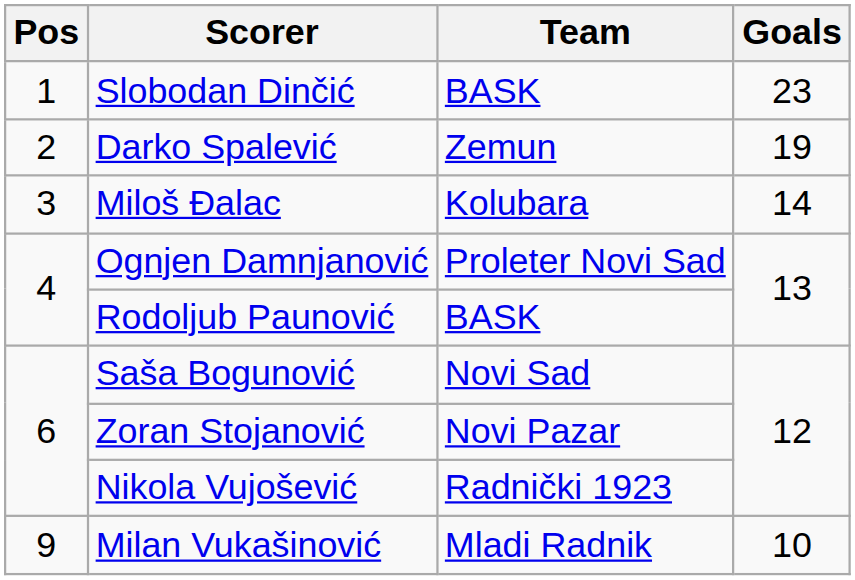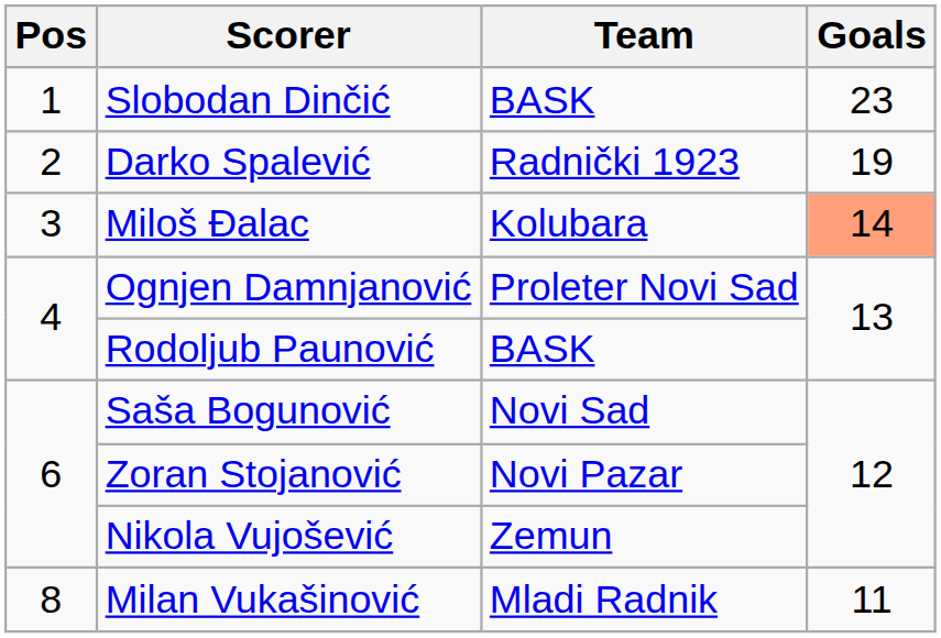Darko Spalević | Team: Zemun -> Radnički 1923
Miloš Đalac | Goals: no background -> lightsalmon background
Nikola Vujošević | Team: Radnički 1923 -> Zemun
Milan Vukašinović | Pos: 9 -> 8
Milan Vukašinović | Goals: 10 -> 11
